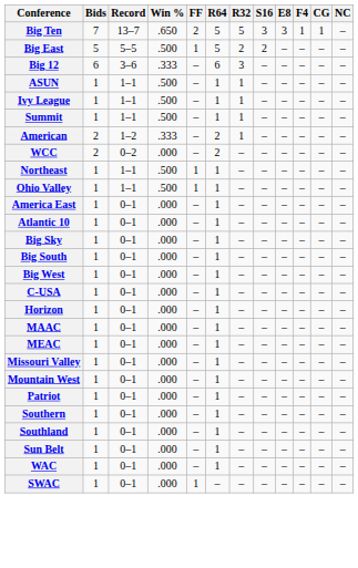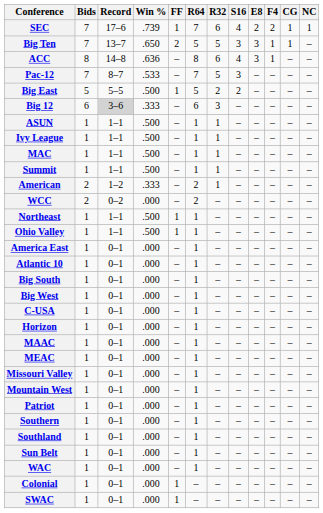+ row: SEC | 7 | 17–6 | .739 | 1 | 7 | 6 | 4 | 2 | 2 | 1 | 1
+ row: ACC | 8 | 14–8 | .636 | – | 8 | 6 | 4 | 3 | 1 | – | –
+ row: Pac-12 | 7 | 8–7 | .533 | – | 7 | 5 | 3 | – | – | – | –
Big 12 | Record: no background -> lightgrey background
+ row: MAC | 1 | 1–1 | .500 | – | 1 | 1 | – | – | – | – | –
- row: Big Sky | 1 | 0–1 | .000 | – | 1 | – | – | – | – | – | –
+ row: Colonial | 1 | 0–1 | .000 | 1 | – | – | – | – | – | – | –
